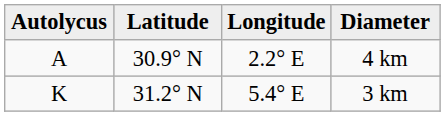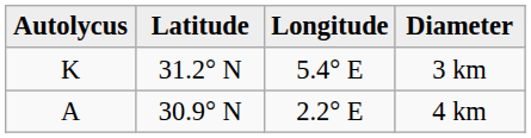rows swapped: 4 km <-> 3 km
